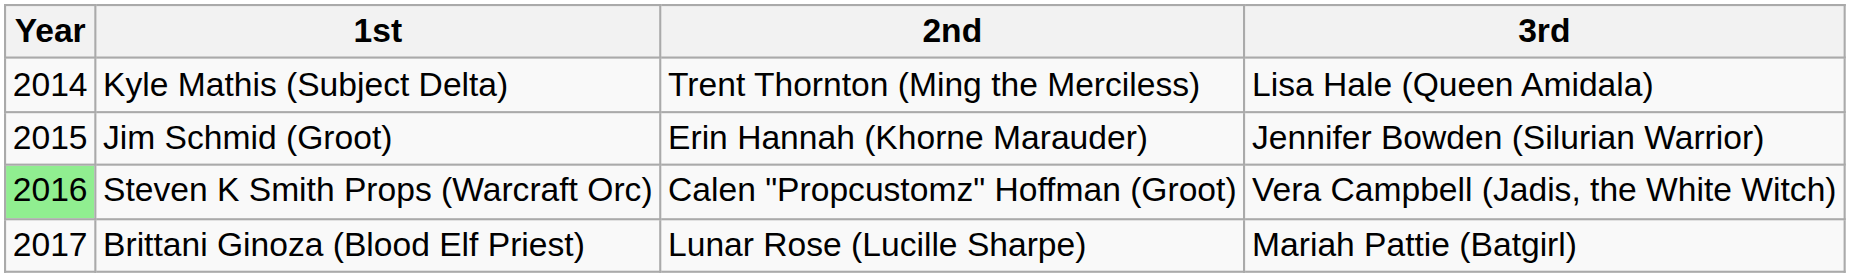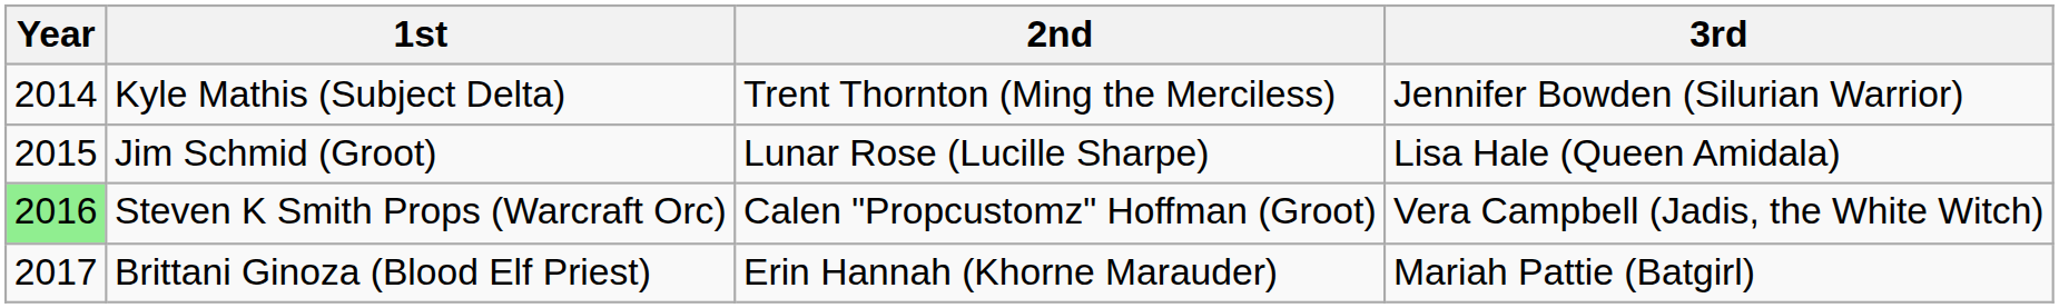Kyle Mathis (Subject Delta) | 3rd: Lisa Hale (Queen Amidala) -> Jennifer Bowden (Silurian Warrior)
Jim Schmid (Groot) | 2nd: Erin Hannah (Khorne Marauder) -> Lunar Rose (Lucille Sharpe)
Jim Schmid (Groot) | 3rd: Jennifer Bowden (Silurian Warrior) -> Lisa Hale (Queen Amidala)
Brittani Ginoza (Blood Elf Priest) | 2nd: Lunar Rose (Lucille Sharpe) -> Erin Hannah (Khorne Marauder)
